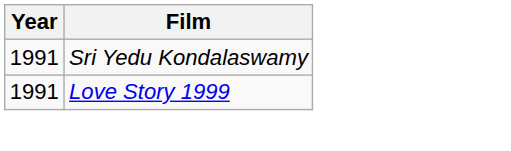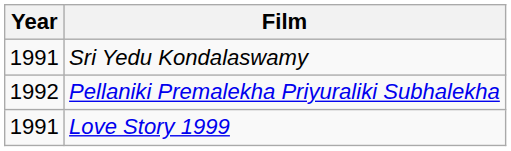+ row: 1992 | Pellaniki Premalekha Priyuraliki Subhalekha
